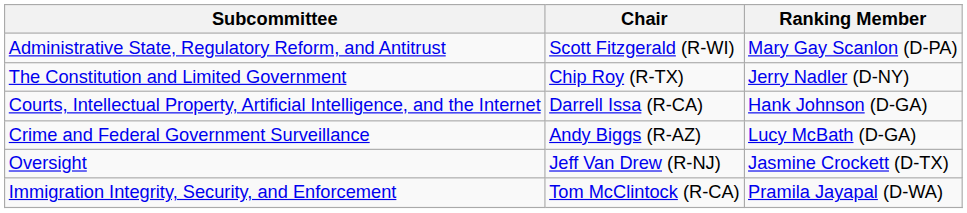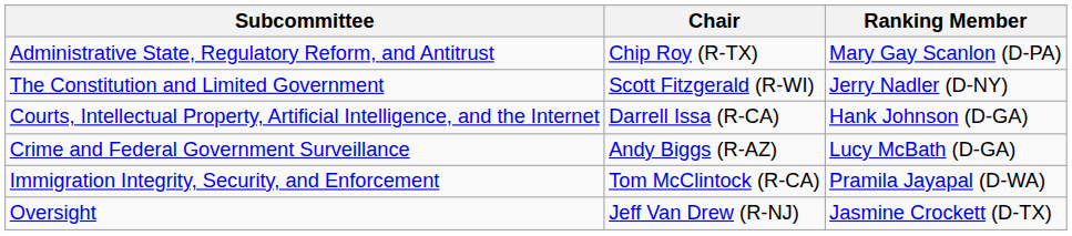Administrative State, Regulatory Reform, and Antitrust | Chair: Scott Fitzgerald (R-WI) -> Chip Roy (R-TX)
The Constitution and Limited Government | Chair: Chip Roy (R-TX) -> Scott Fitzgerald (R-WI)
rows swapped: Immigration Integrity, Security, and Enforcement <-> Oversight
